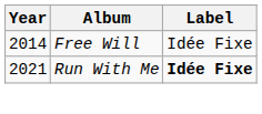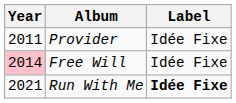+ row: 2011 | Provider | Idée Fixe
Free Will | Year: no background -> pink background
